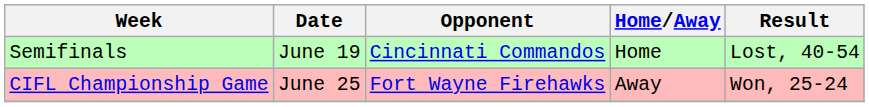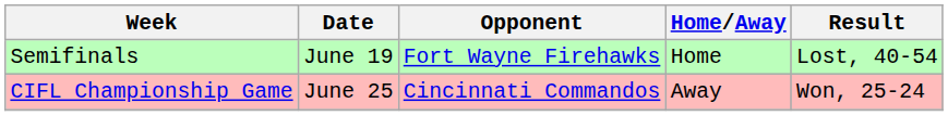Semifinals | Opponent: Cincinnati Commandos -> Fort Wayne Firehawks
CIFL Championship Game | Opponent: Fort Wayne Firehawks -> Cincinnati Commandos
